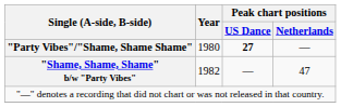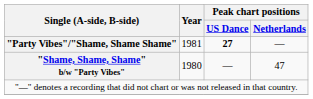"Party Vibes"/"Shame, Shame Shame" | Year: 1980 -> 1981
"Shame, Shame, Shame" b/w "Party Vibes" | Year: 1982 -> 1980
